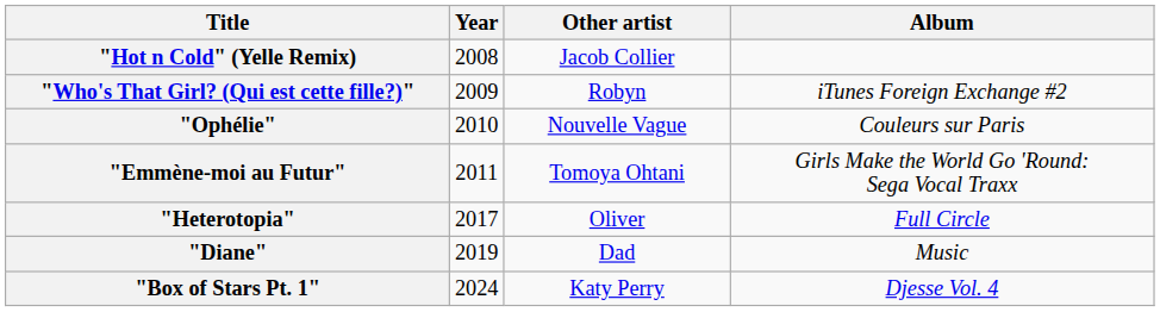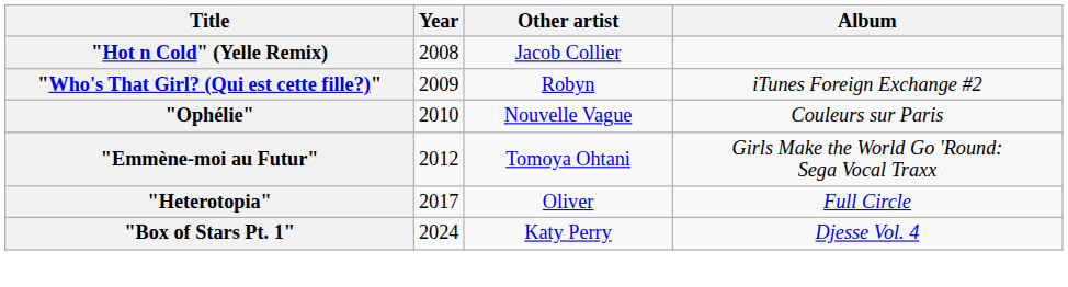"Emmène-moi au Futur" | Year: 2011 -> 2012
- row: "Diane" | 2019 | Dad | Music
